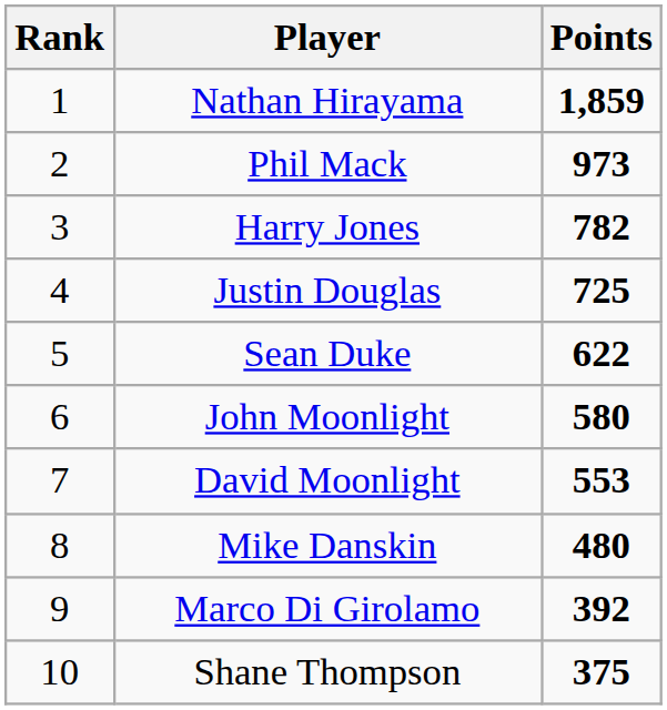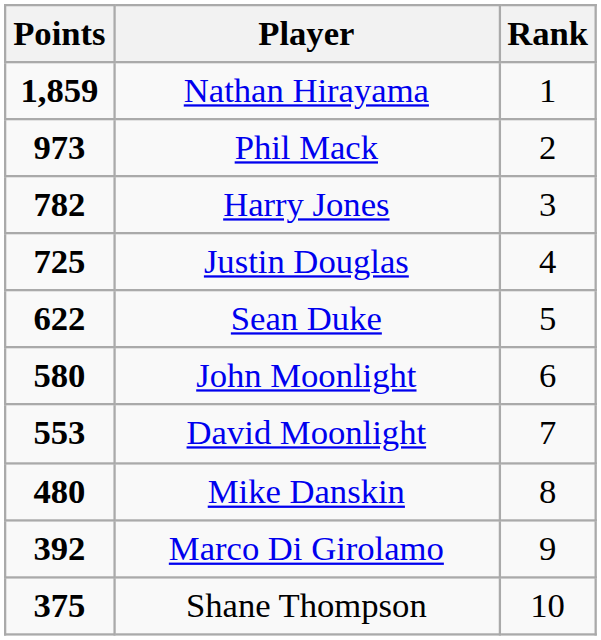columns swapped: Rank <-> Points
